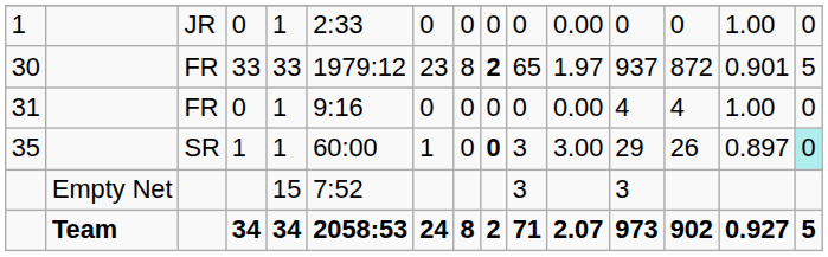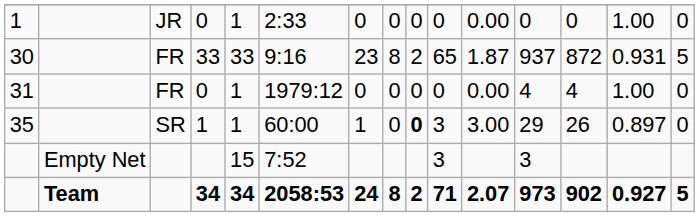30 | column 6: 1979:12 -> 9:16
30 | column 9: bold -> normal
30 | column 11: 1.97 -> 1.87
30 | column 14: 0.901 -> 0.931
31 | column 6: 9:16 -> 1979:12
35 | column 15: paleturquoise background -> no background
